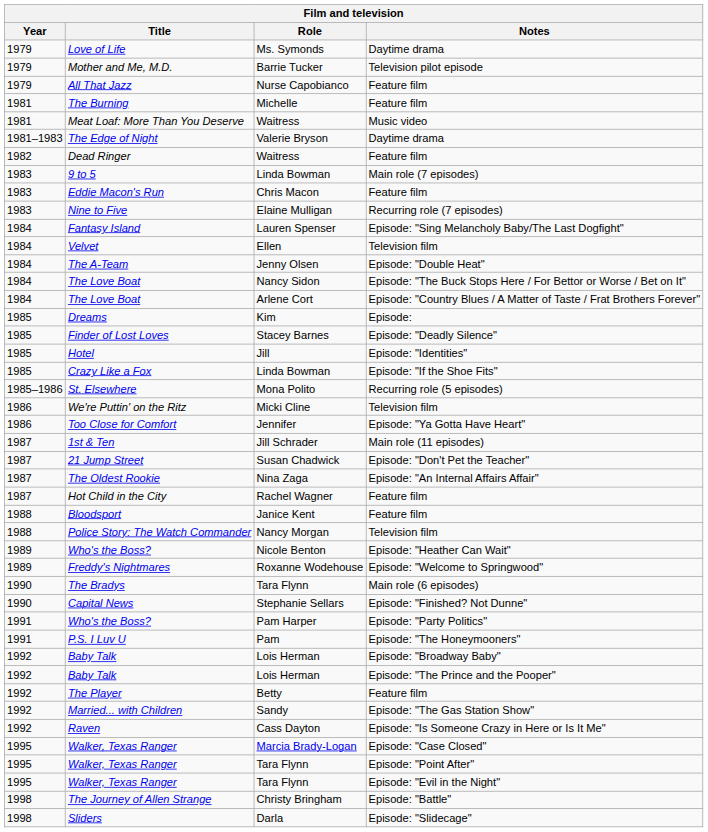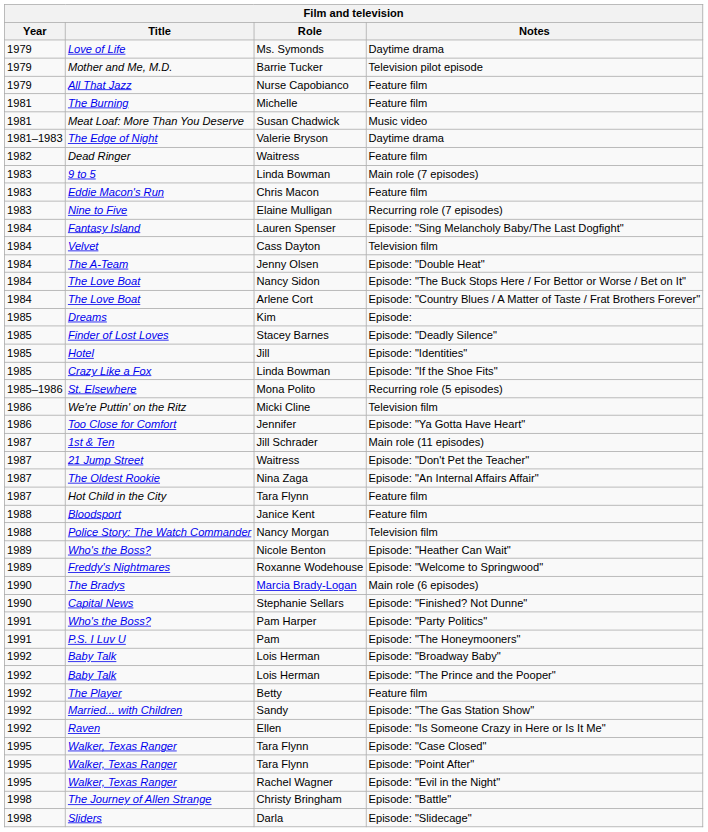Meat Loaf: More Than You Deserve | Role: Waitress -> Susan Chadwick
Velvet | Role: Ellen -> Cass Dayton
21 Jump Street | Role: Susan Chadwick -> Waitress
Hot Child in the City | Role: Rachel Wagner -> Tara Flynn
The Bradys | Role: Tara Flynn -> Marcia Brady-Logan
Raven | Role: Cass Dayton -> Ellen
Walker, Texas Ranger / Episode: "Case Closed" | Role: Marcia Brady-Logan -> Tara Flynn
Walker, Texas Ranger / Episode: "Evil in the Night" | Role: Tara Flynn -> Rachel Wagner
